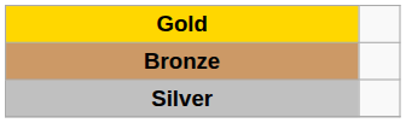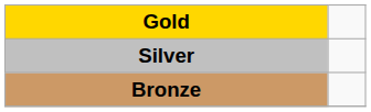rows swapped: Silver <-> Bronze
